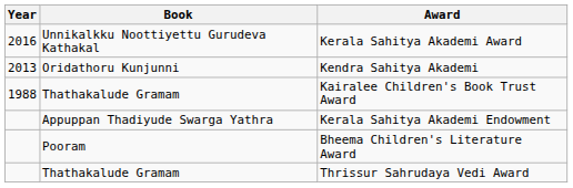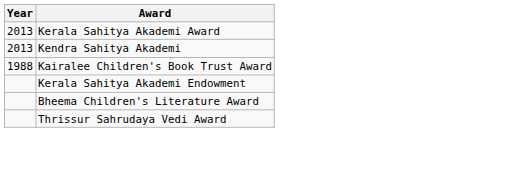- column: Book | Unnikalkku Noottiyettu Gurudeva Kathakal | Oridathoru Kunjunni | Thathakalude Gramam | Appuppan Thadiyude Swarga Yathra | Pooram | Thathakalude Gramam
Kerala Sahitya Akademi Award | Year: 2016 -> 2013
